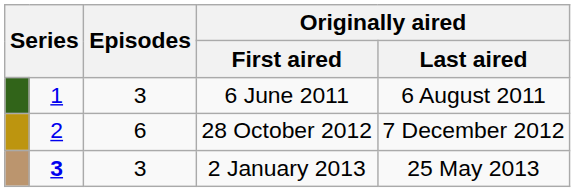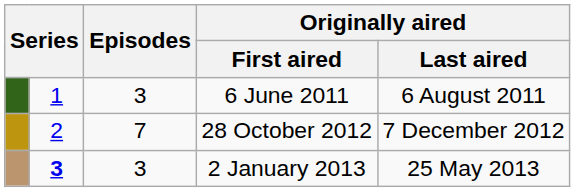28 October 2012 | Episodes: 6 -> 7
